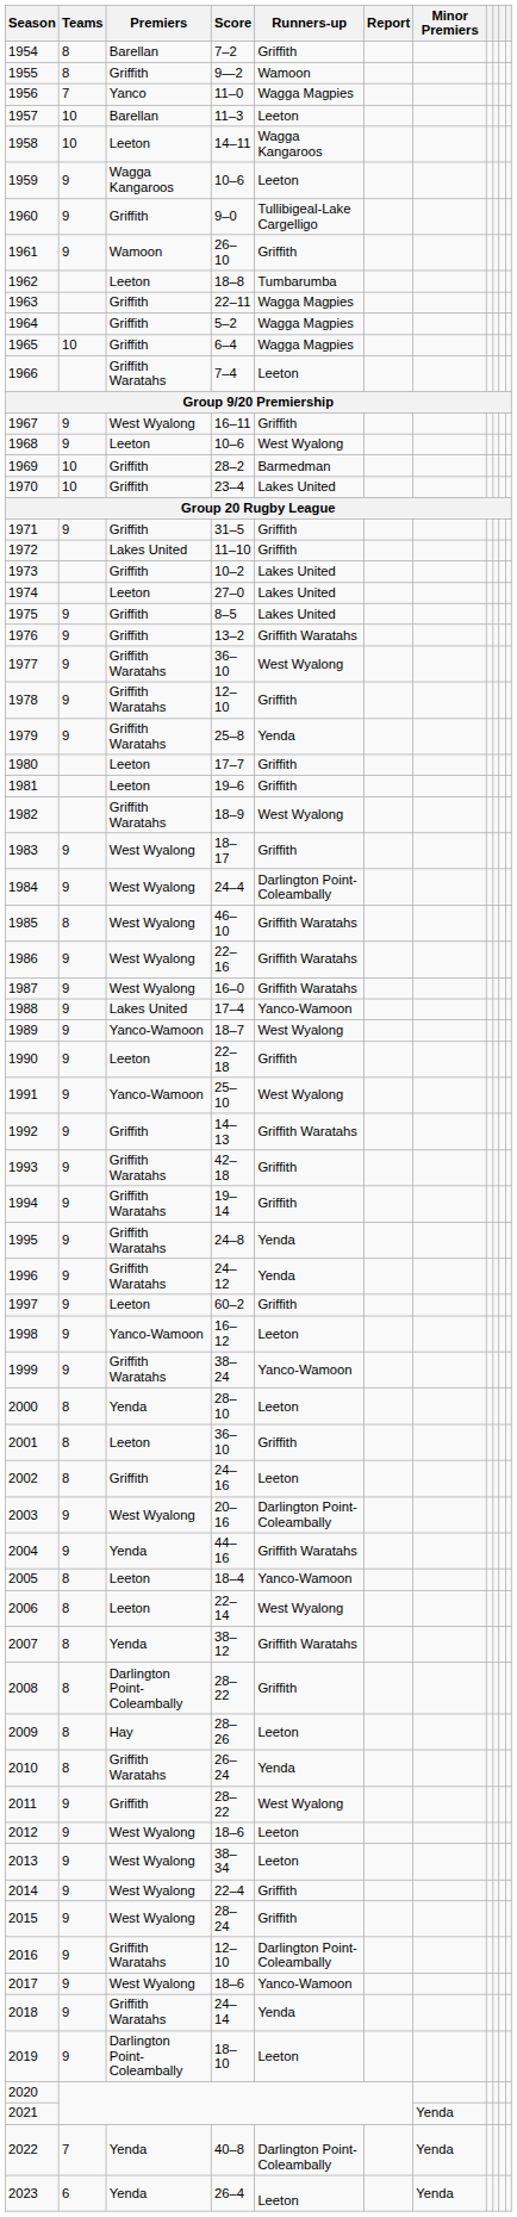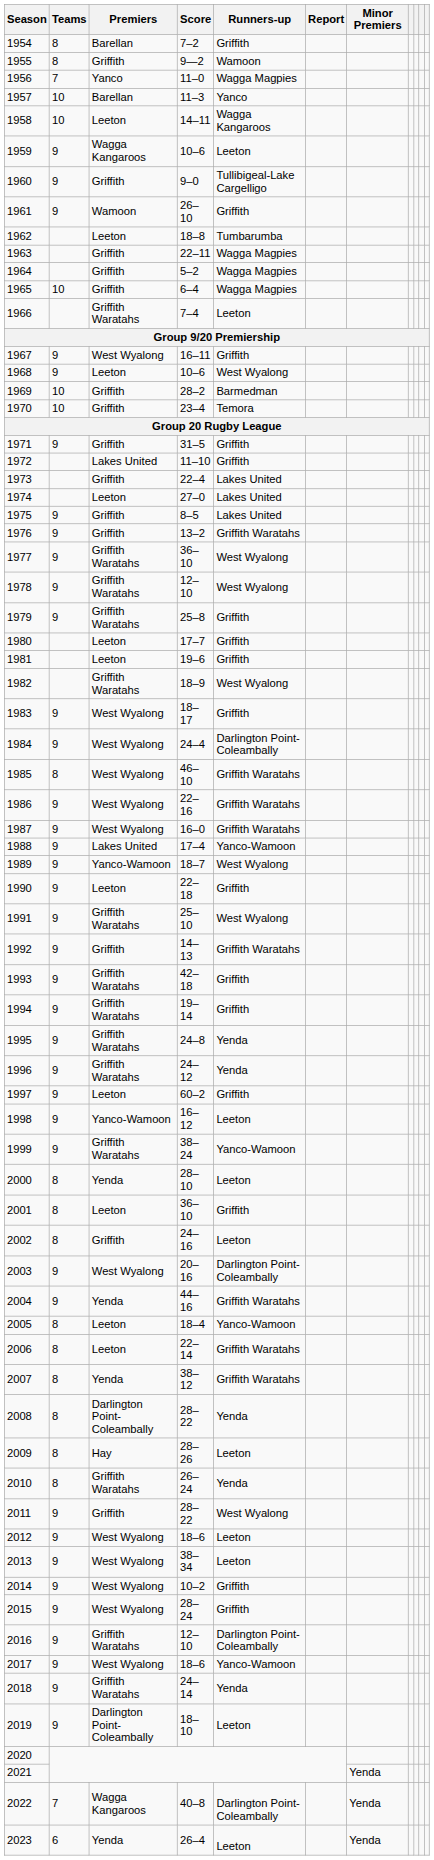1957 | Runners-up: Leeton -> Yanco
1970 | Runners-up: Lakes United -> Temora
1973 | Score: 10–2 -> 22–4
1978 | Runners-up: Griffith -> West Wyalong
1979 | Runners-up: Yenda -> Griffith
1991 | Premiers: Yanco-Wamoon -> Griffith Waratahs
2006 | Runners-up: West Wyalong -> Griffith Waratahs
2008 | Runners-up: Griffith -> Yenda
2014 | Score: 22–4 -> 10–2
2022 | Premiers: Yenda -> Wagga Kangaroos
